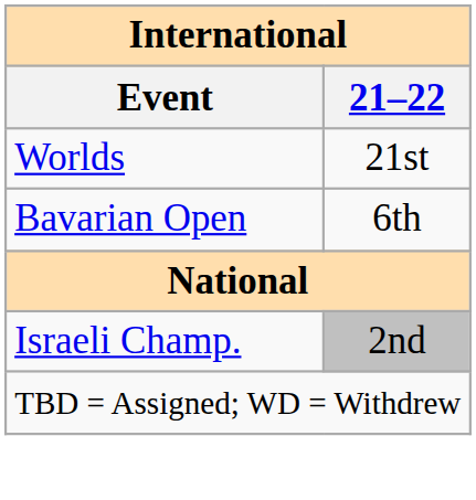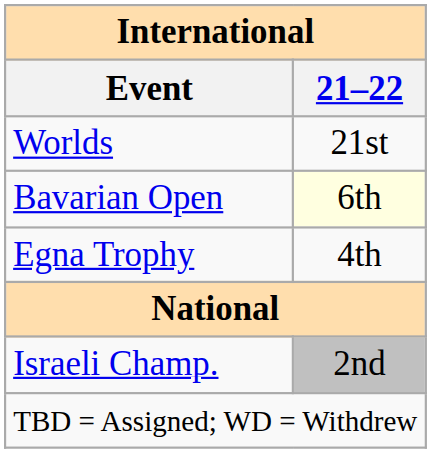Bavarian Open | 21–22: no background -> lightyellow background
+ row: Egna Trophy | 4th
